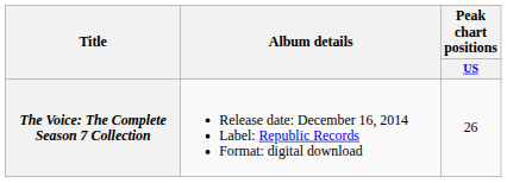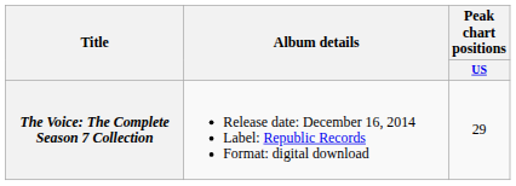The Voice: The Complete Season 7 Collection | Peak chart positions / US: 26 -> 29
